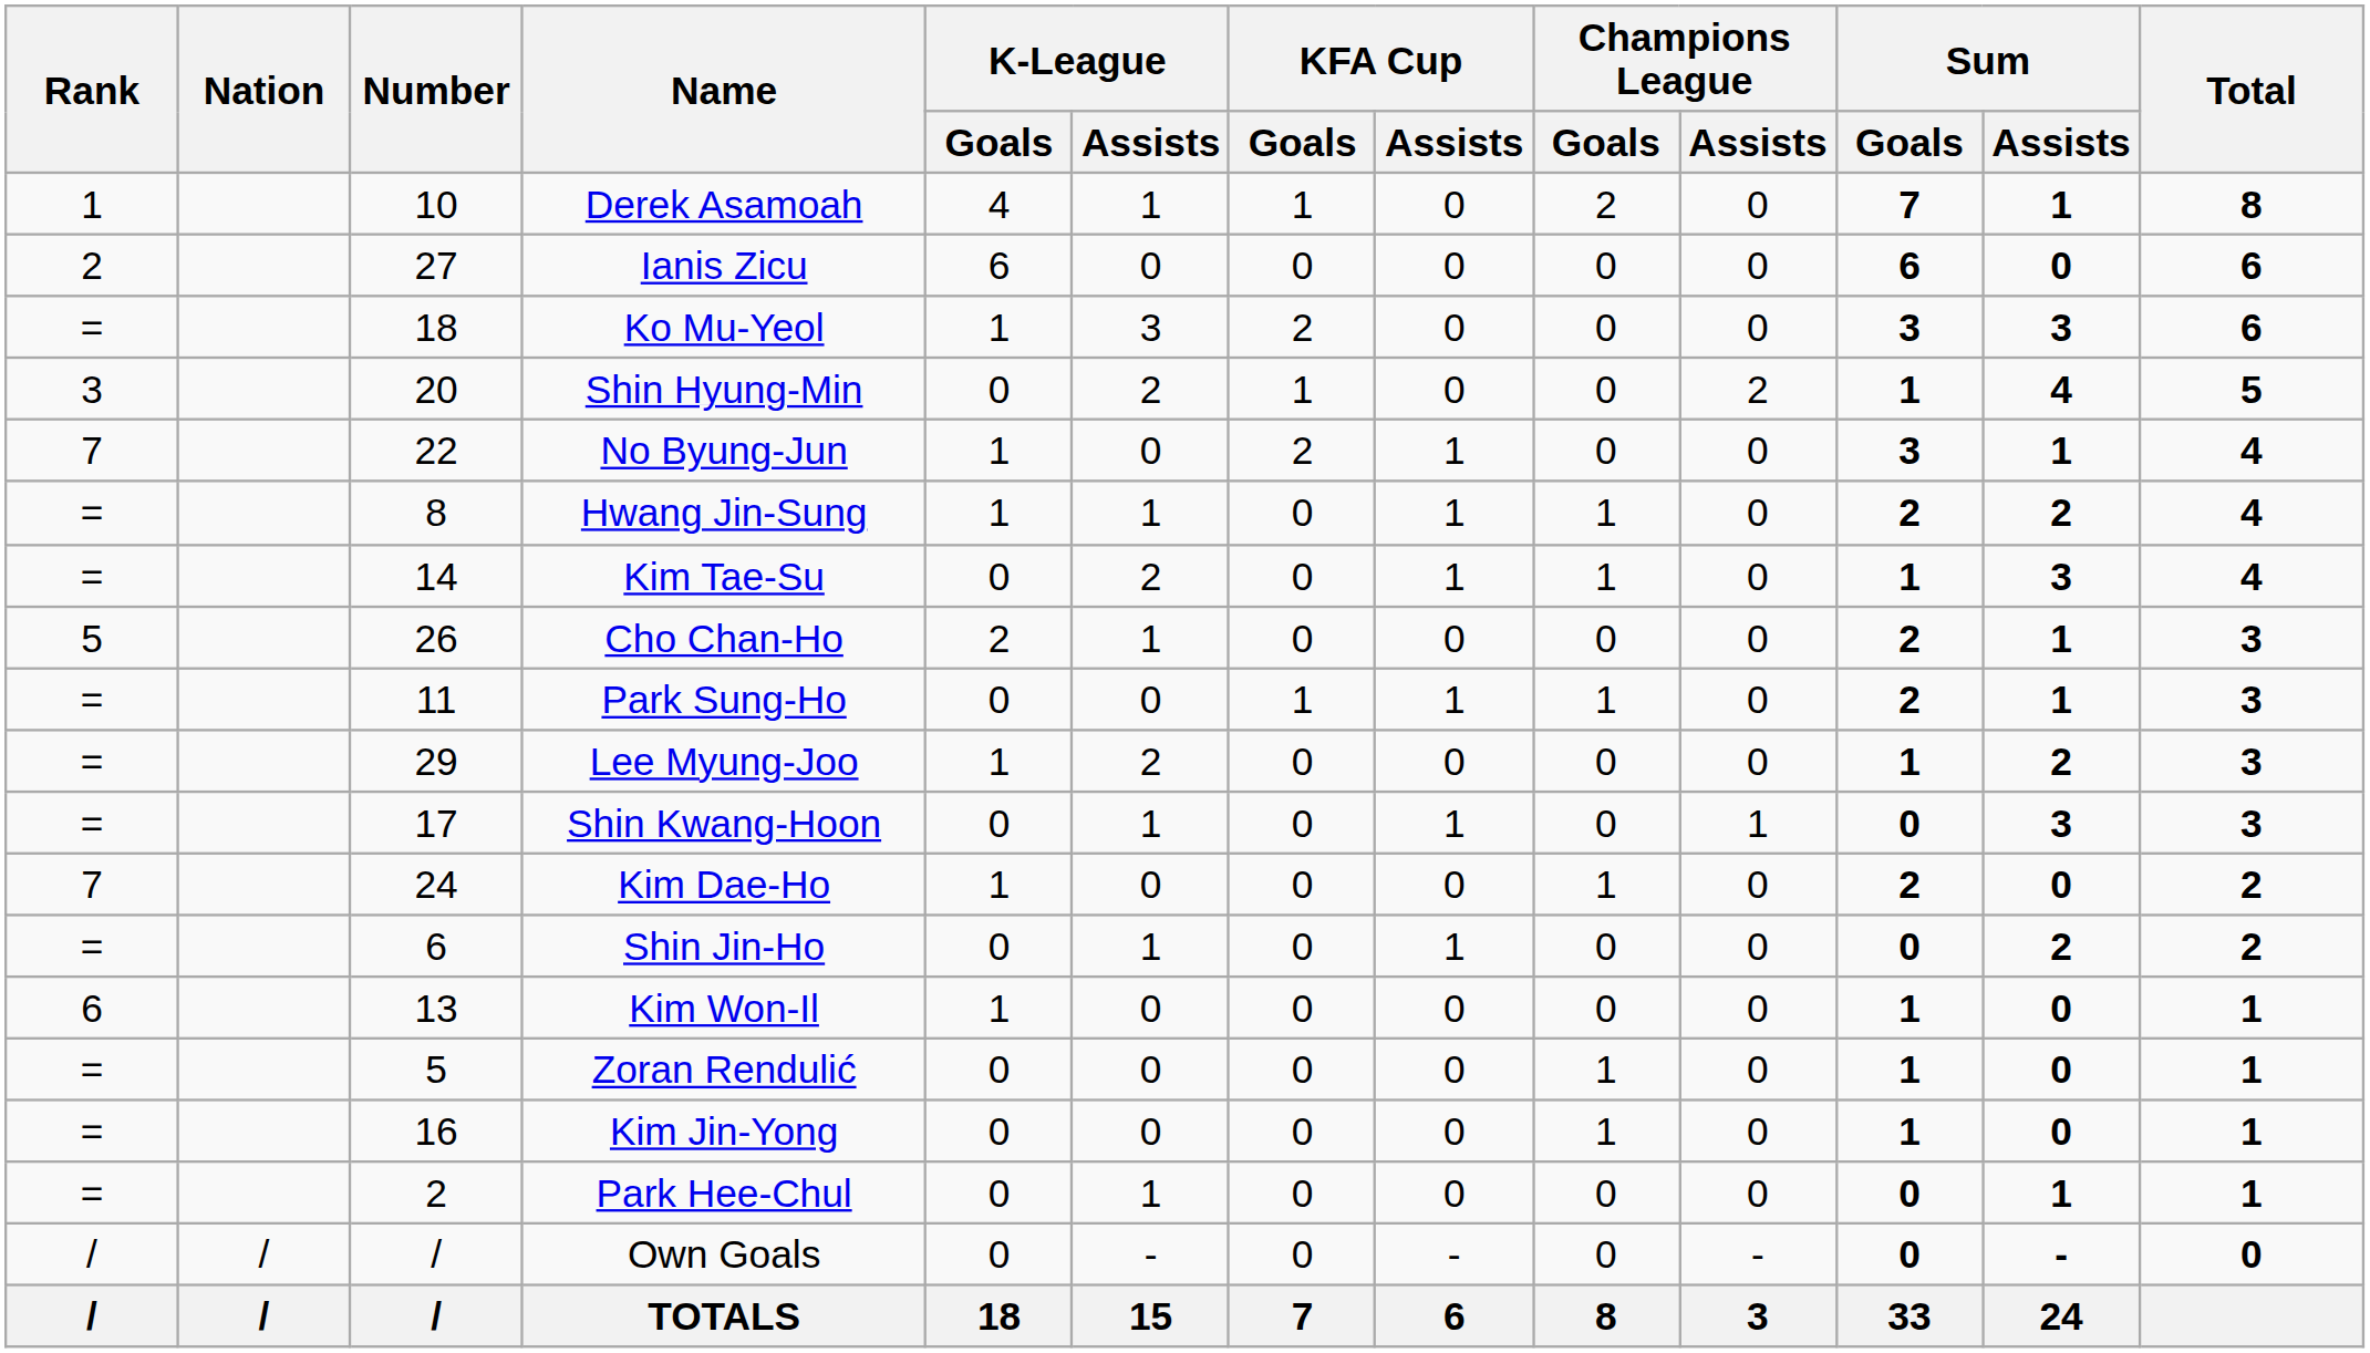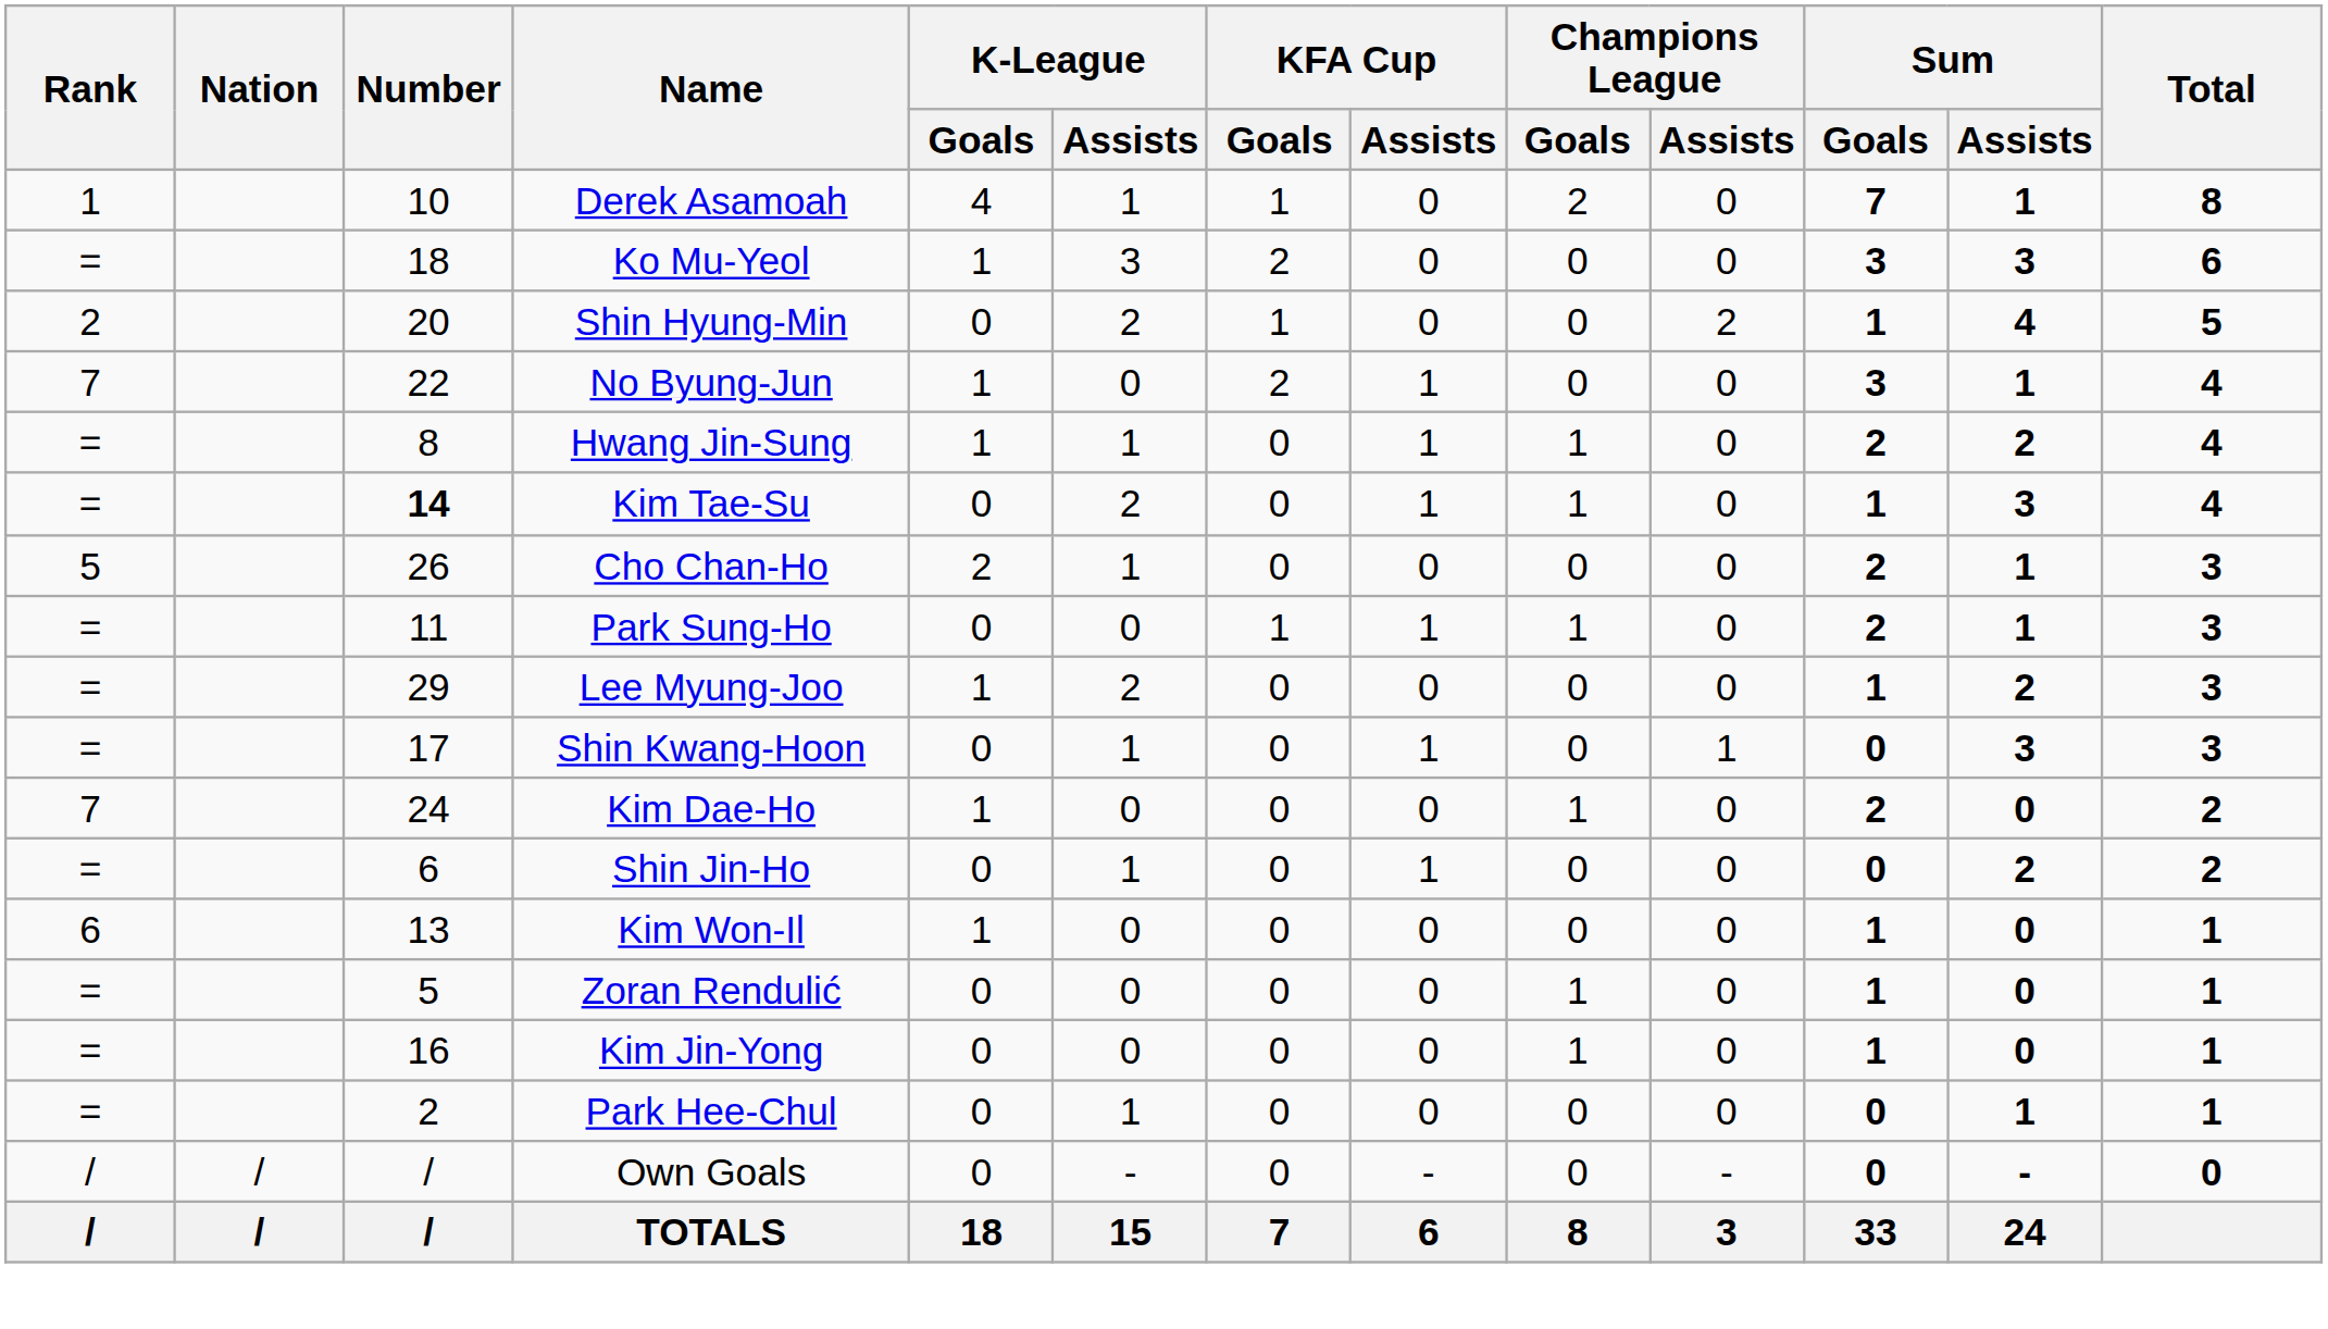- row: 2 | 27 | Ianis Zicu | 6 | 0 | 0 | 0 | 0 | 0 | 6 | 0 | 6
Shin Hyung-Min | Rank: 3 -> 2
Kim Tae-Su | Number: normal -> bold
